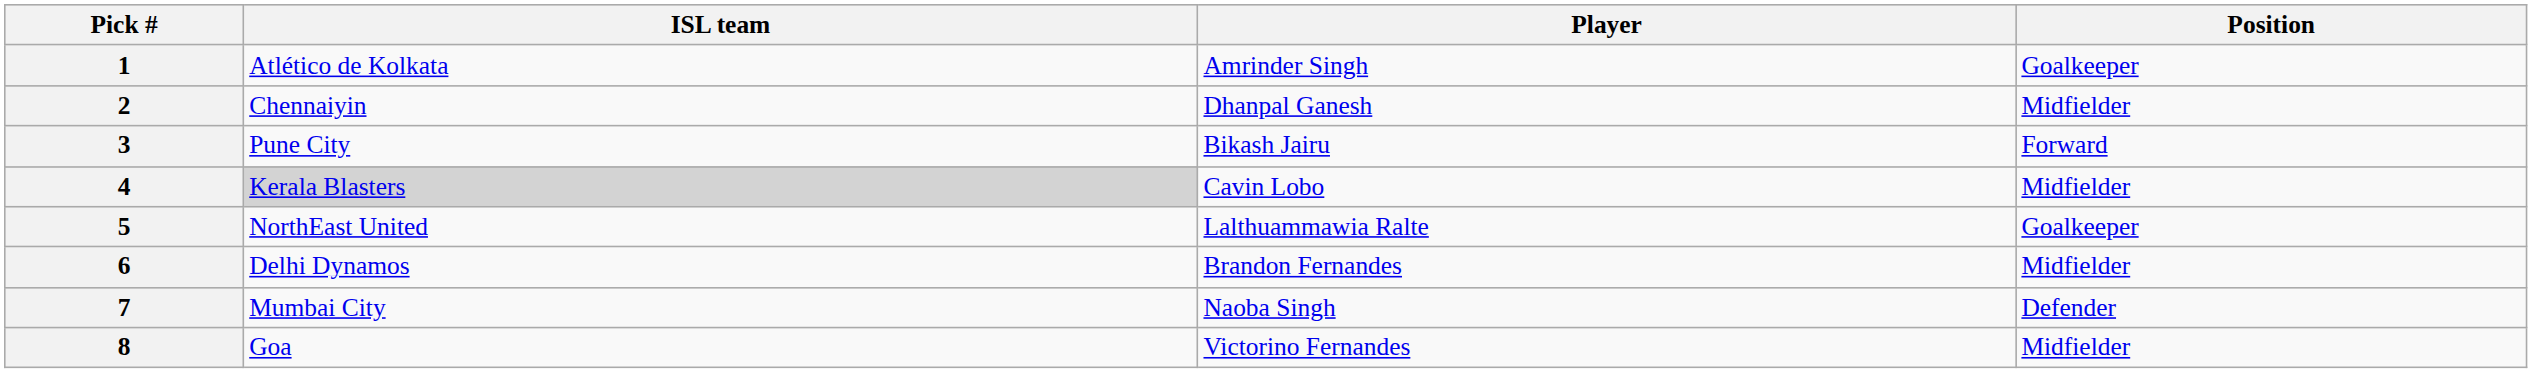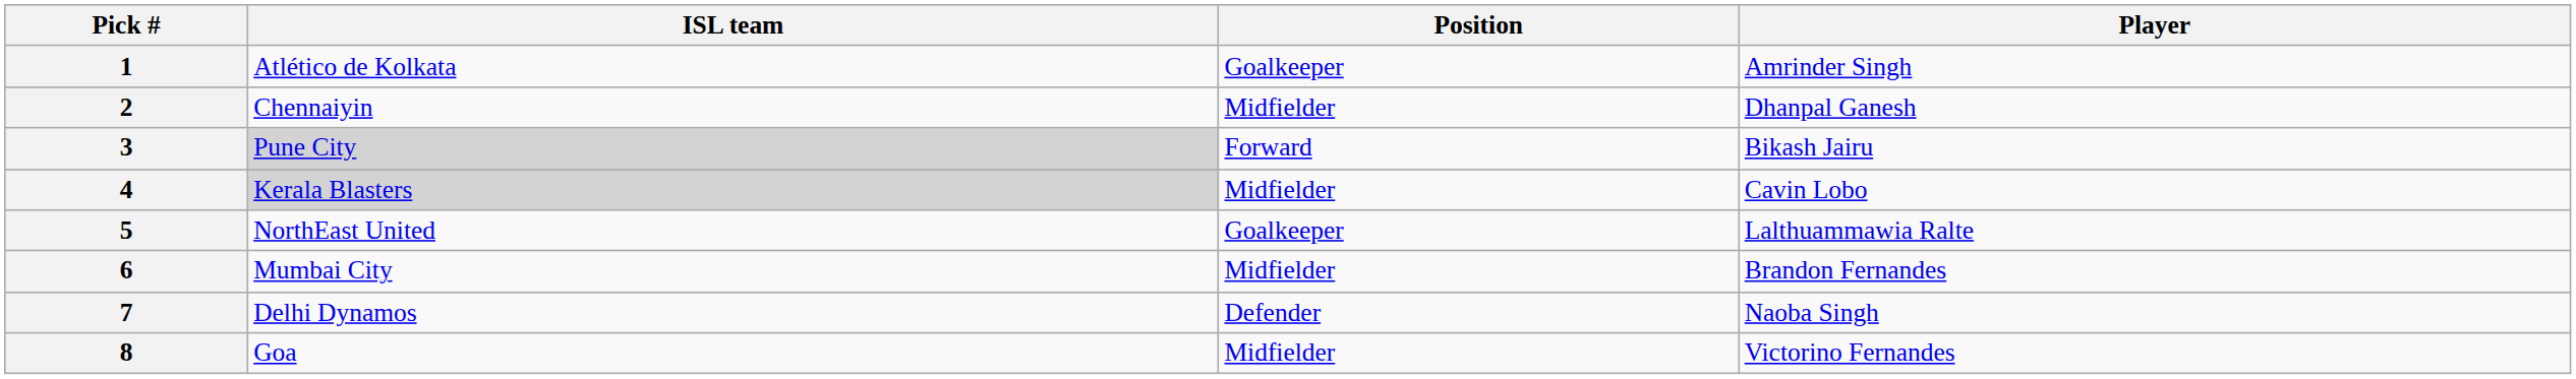columns swapped: Player <-> Position
3 | ISL team: no background -> lightgrey background
6 | ISL team: Delhi Dynamos -> Mumbai City
7 | ISL team: Mumbai City -> Delhi Dynamos
